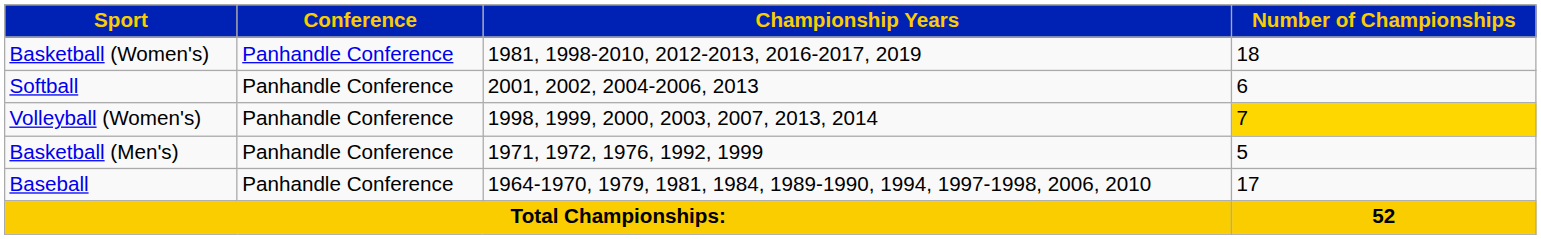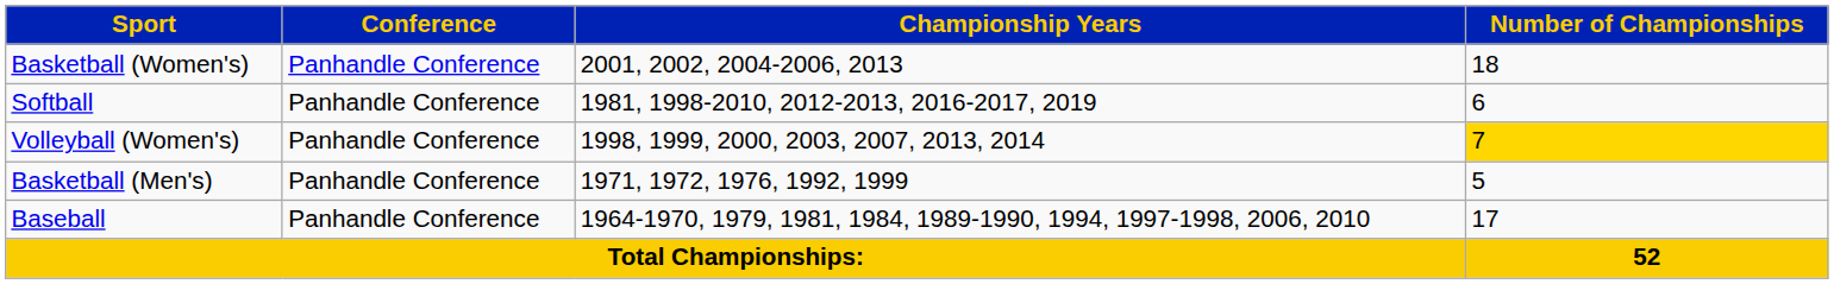Basketball (Women's) | Championship Years: 1981, 1998-2010, 2012-2013, 2016-2017, 2019 -> 2001, 2002, 2004-2006, 2013
Softball | Championship Years: 2001, 2002, 2004-2006, 2013 -> 1981, 1998-2010, 2012-2013, 2016-2017, 2019
